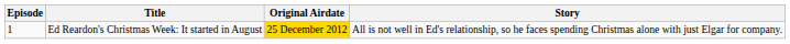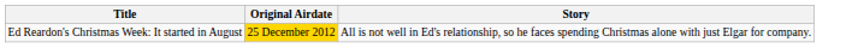- column: Episode | 1
